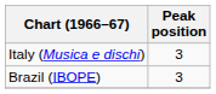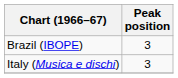rows swapped: Brazil (IBOPE) <-> Italy (Musica e dischi)
